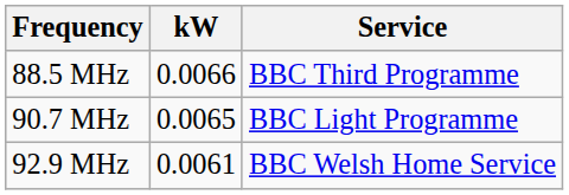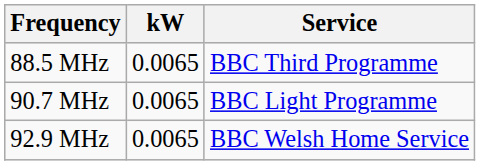88.5 MHz | kW: 0.0066 -> 0.0065
92.9 MHz | kW: 0.0061 -> 0.0065
